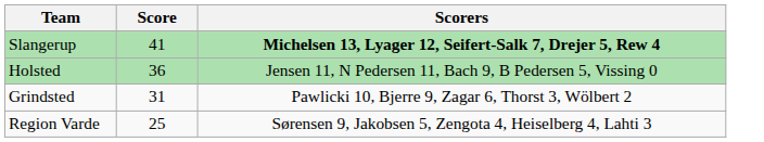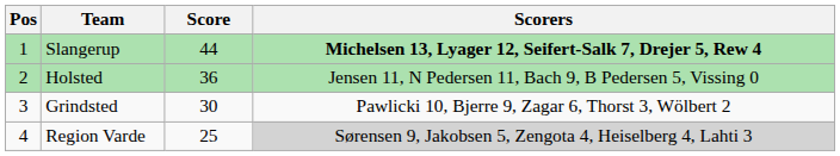+ column: Pos | 1 | 2 | 3 | 4
Slangerup | Score: 41 -> 44
Grindsted | Score: 31 -> 30
Region Varde | Scorers: no background -> lightgrey background
